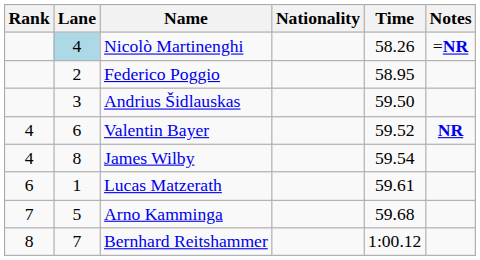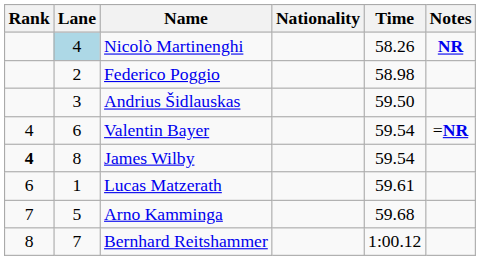Nicolò Martinenghi | Notes: =NR -> NR
Federico Poggio | Time: 58.95 -> 58.98
Valentin Bayer | Time: 59.52 -> 59.54
Valentin Bayer | Notes: NR -> =NR
James Wilby | Rank: normal -> bold
